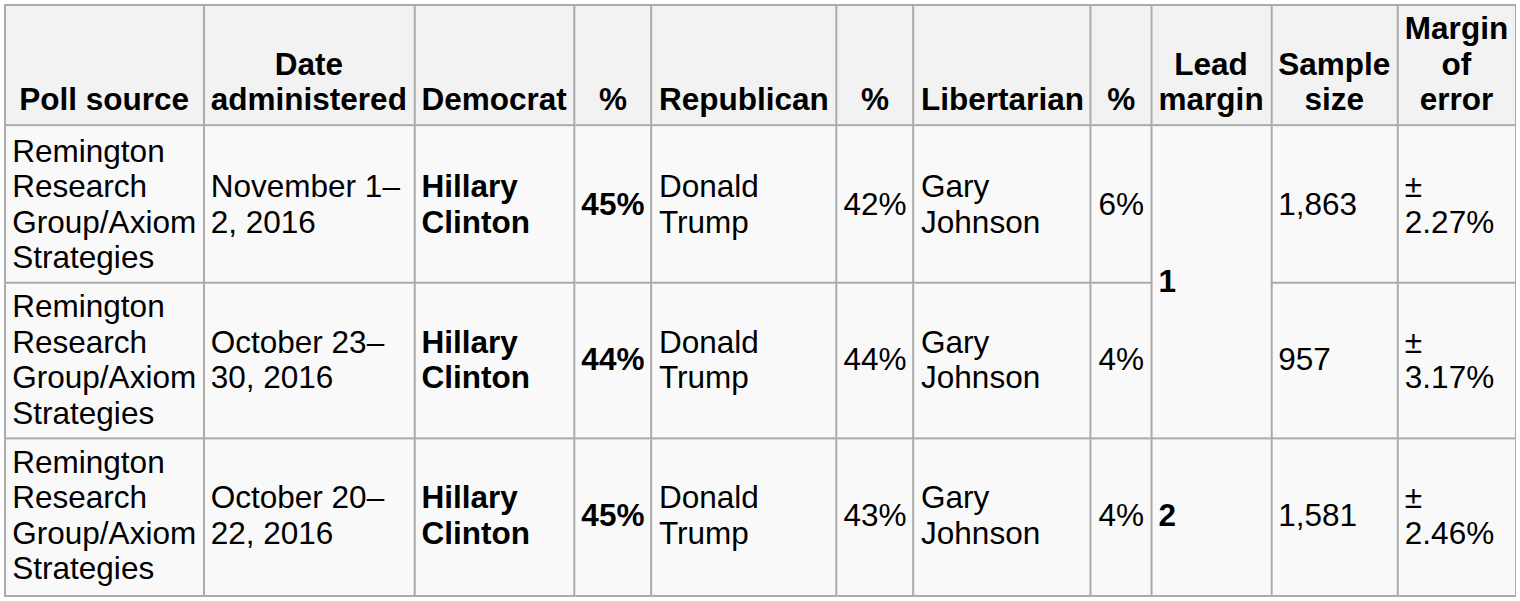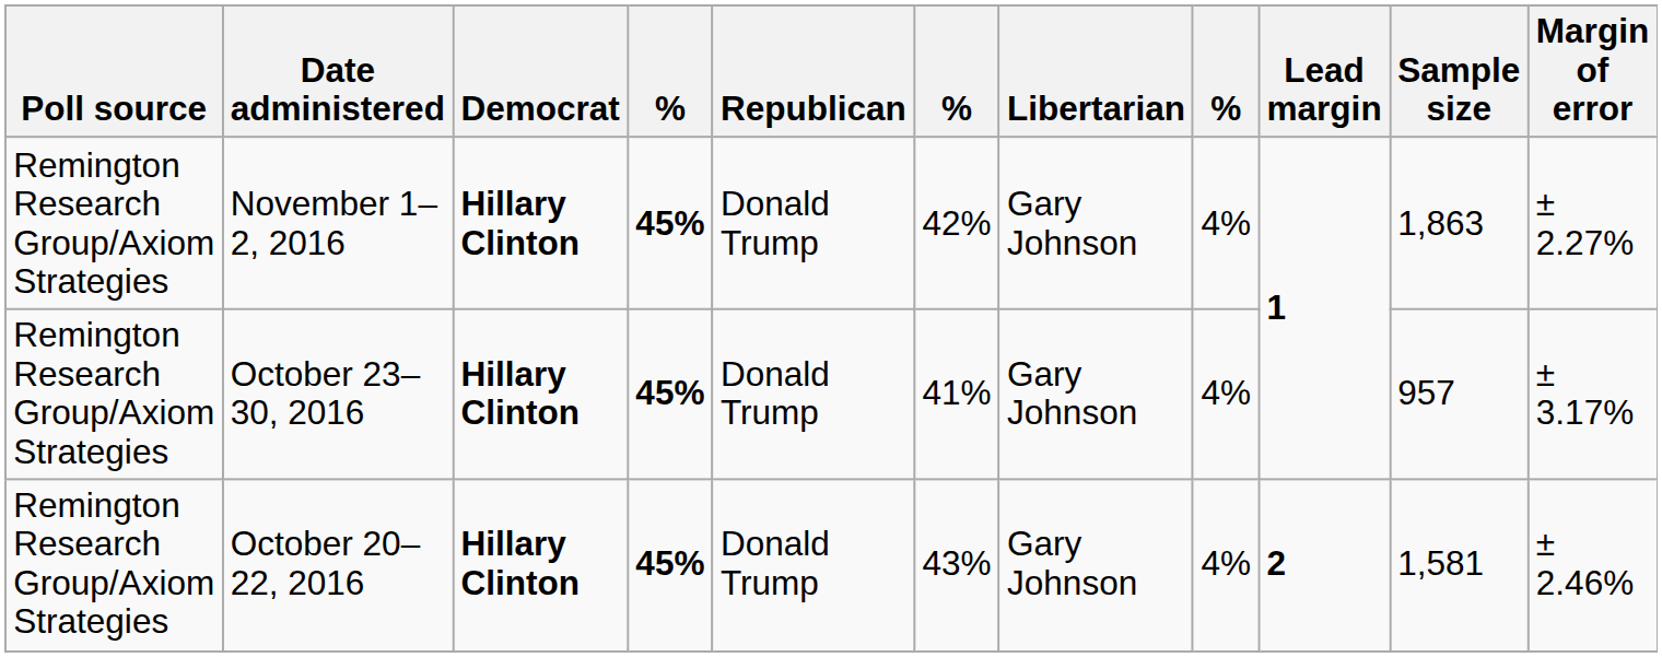November 1–2, 2016 | column 8: 6% -> 4%
October 23–30, 2016 | column 4: 44% -> 45%
October 23–30, 2016 | column 6: 44% -> 41%
